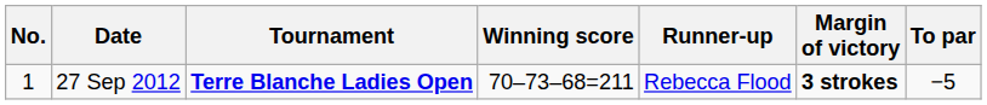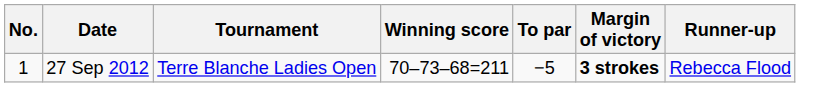columns swapped: To par <-> Runner-up
27 Sep 2012 | Tournament: bold -> normal
